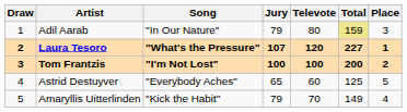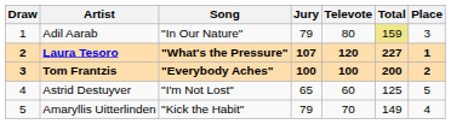Tom Frantzis | Song: "I'm Not Lost" -> "Everybody Aches"
Astrid Destuyver | Song: "Everybody Aches" -> "I'm Not Lost"
